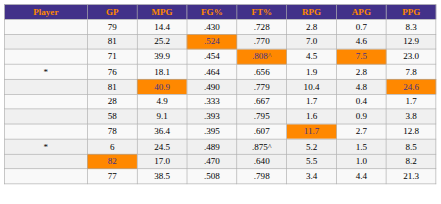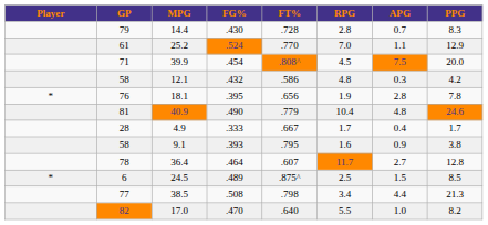25.2 | GP: 81 -> 61
25.2 | APG: 4.6 -> 1.1
39.9 | PPG: 23.0 -> 20.0
+ row: 58 | 12.1 | .432 | .586 | 4.8 | 0.3 | 4.2
18.1 | FG%: .464 -> .395
36.4 | FG%: .395 -> .464
24.5 | RPG: 5.2 -> 2.5
rows swapped: 38.5 <-> 17.0
